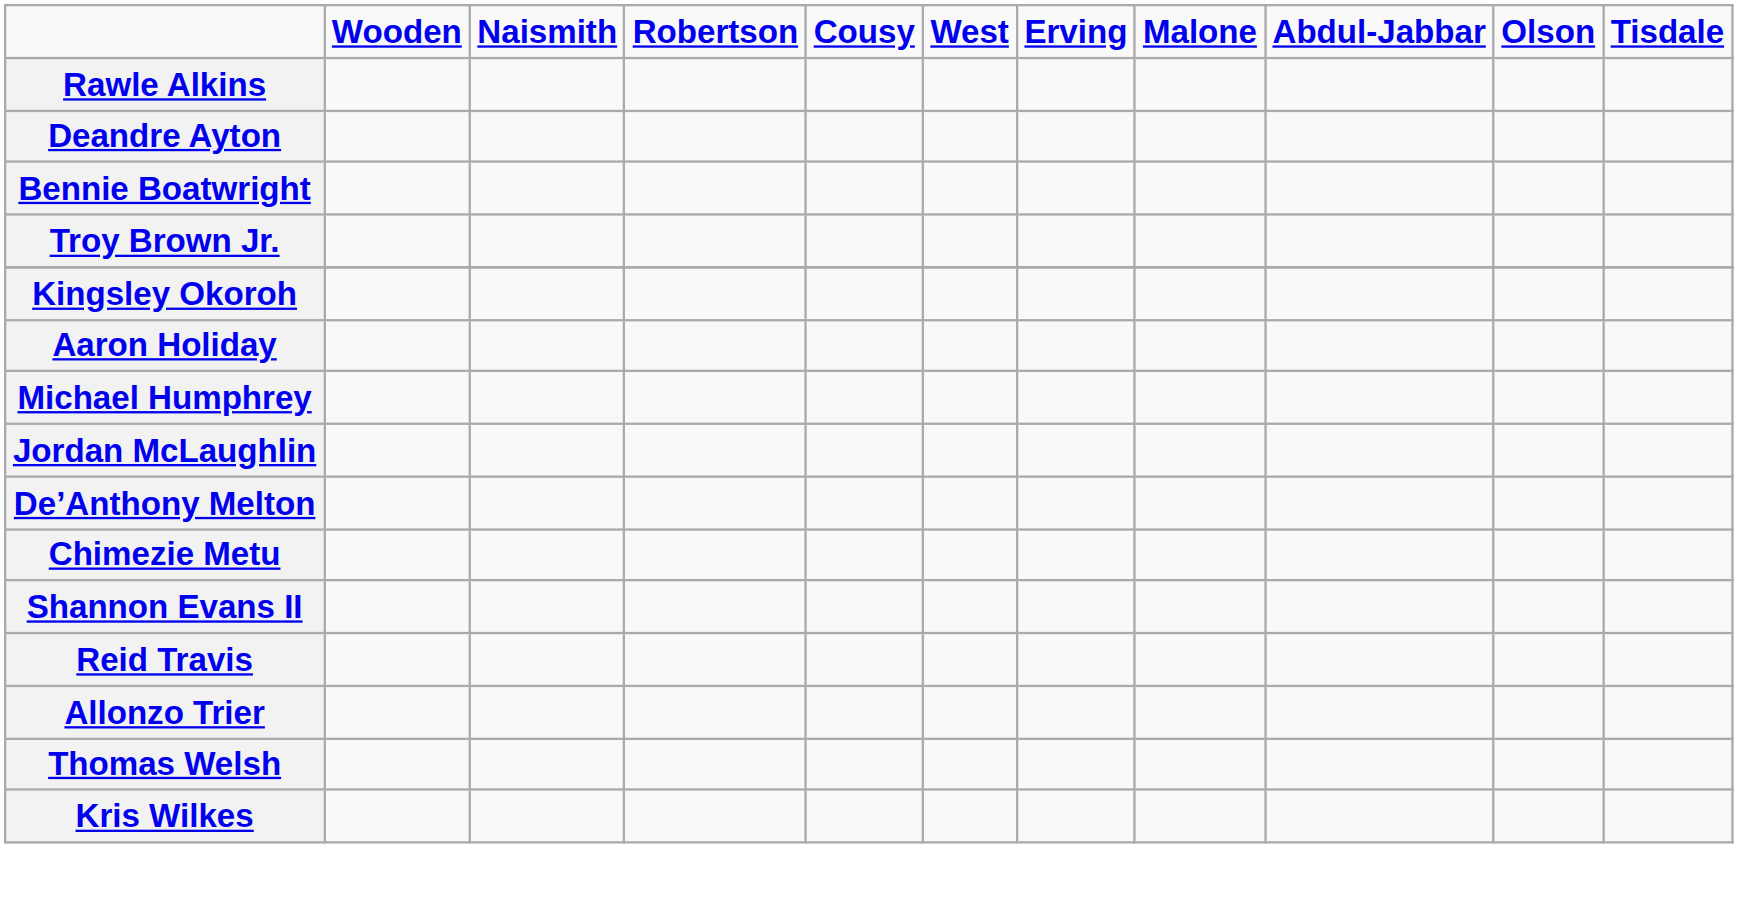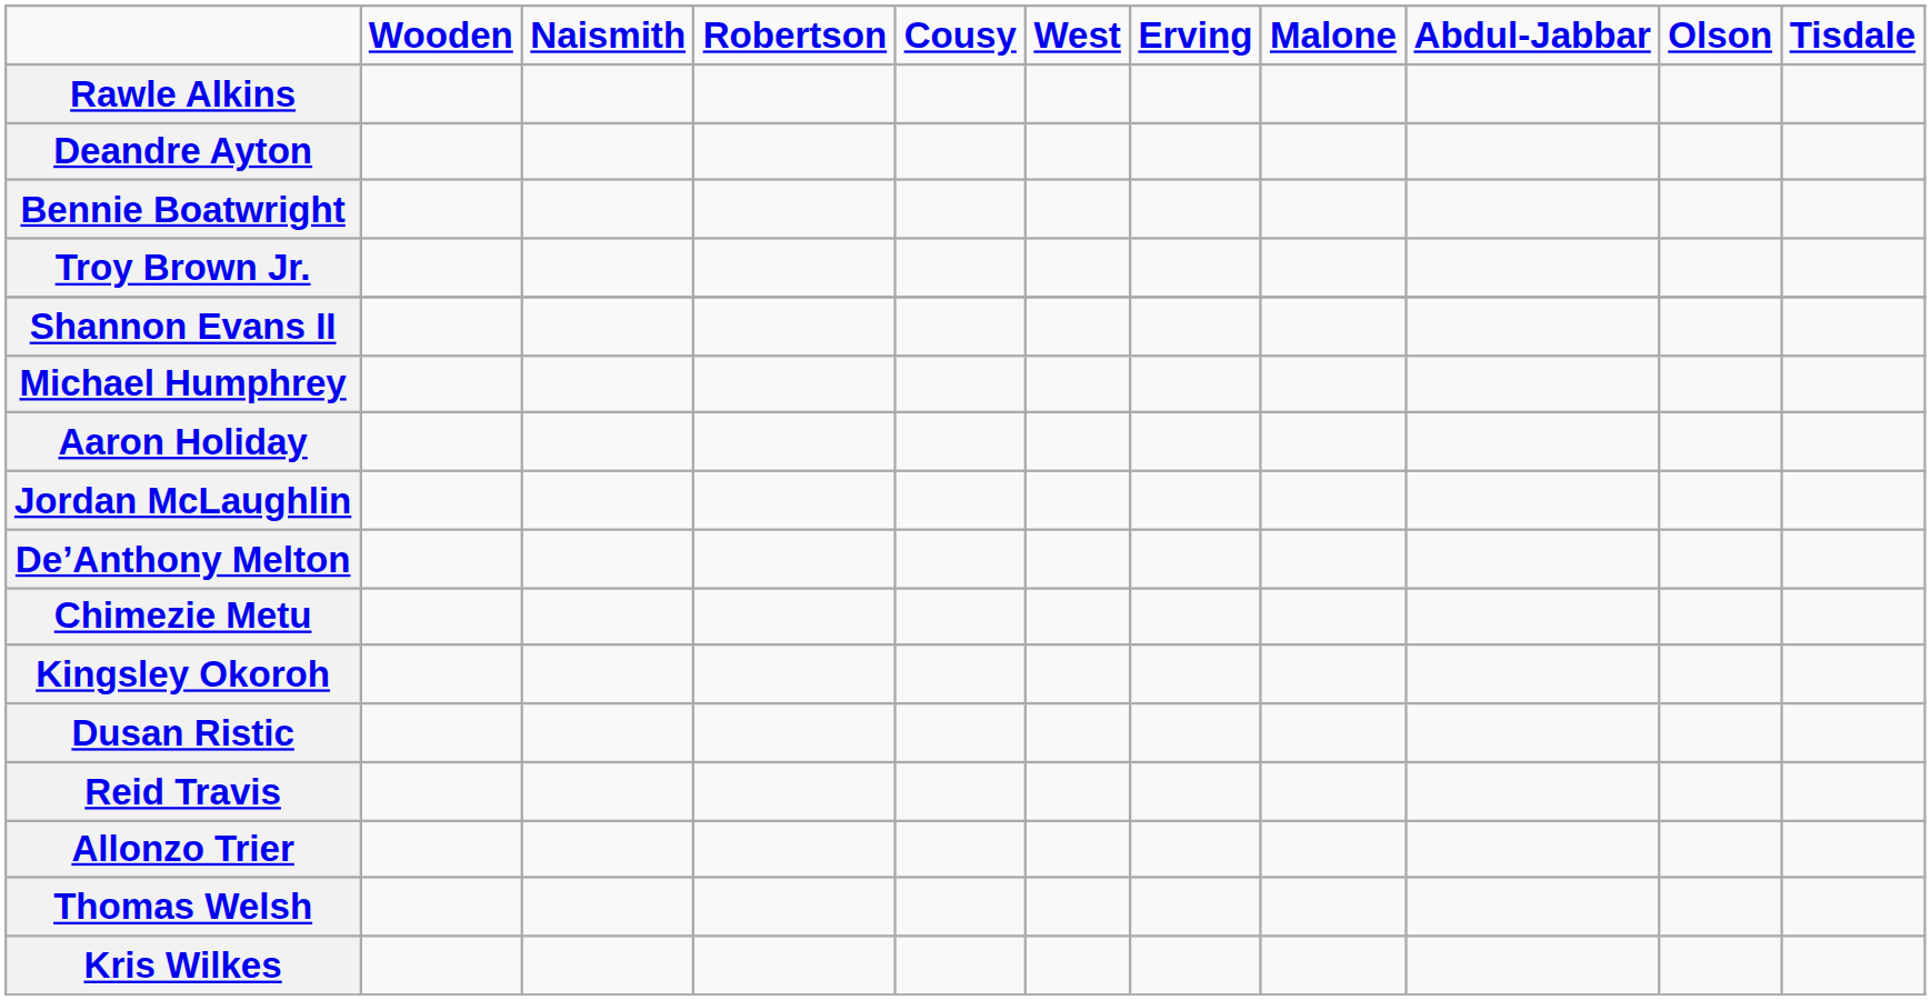rows swapped: Shannon Evans II <-> Kingsley Okoroh
rows swapped: Aaron Holiday <-> Michael Humphrey
+ row: Dusan Ristic
